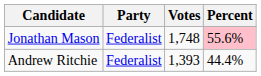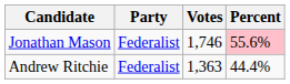Jonathan Mason | Votes: 1,748 -> 1,746
Andrew Ritchie | Votes: 1,393 -> 1,363
